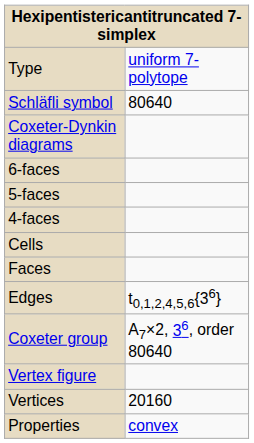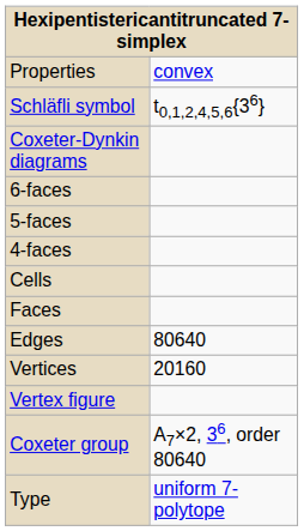rows swapped: Type <-> Properties
Schläfli symbol | column 2: 80640 -> t0,1,2,4,5,6{36}
Edges | column 2: t0,1,2,4,5,6{36} -> 80640
rows swapped: Vertices <-> Coxeter group
